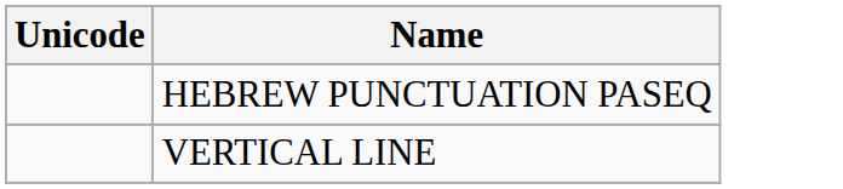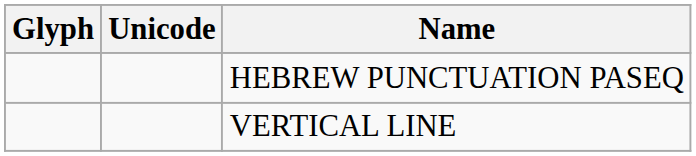+ column: Glyph
